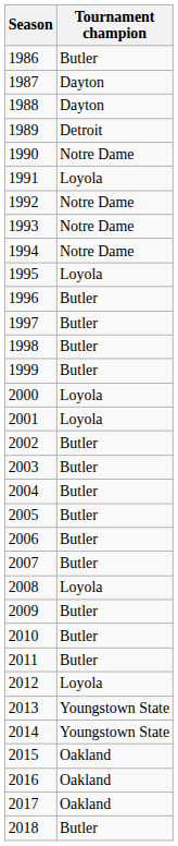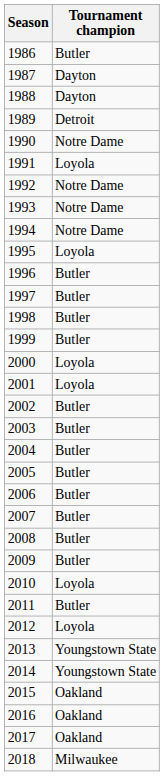2008 | Tournament champion: Loyola -> Butler
2010 | Tournament champion: Butler -> Loyola
2018 | Tournament champion: Butler -> Milwaukee
